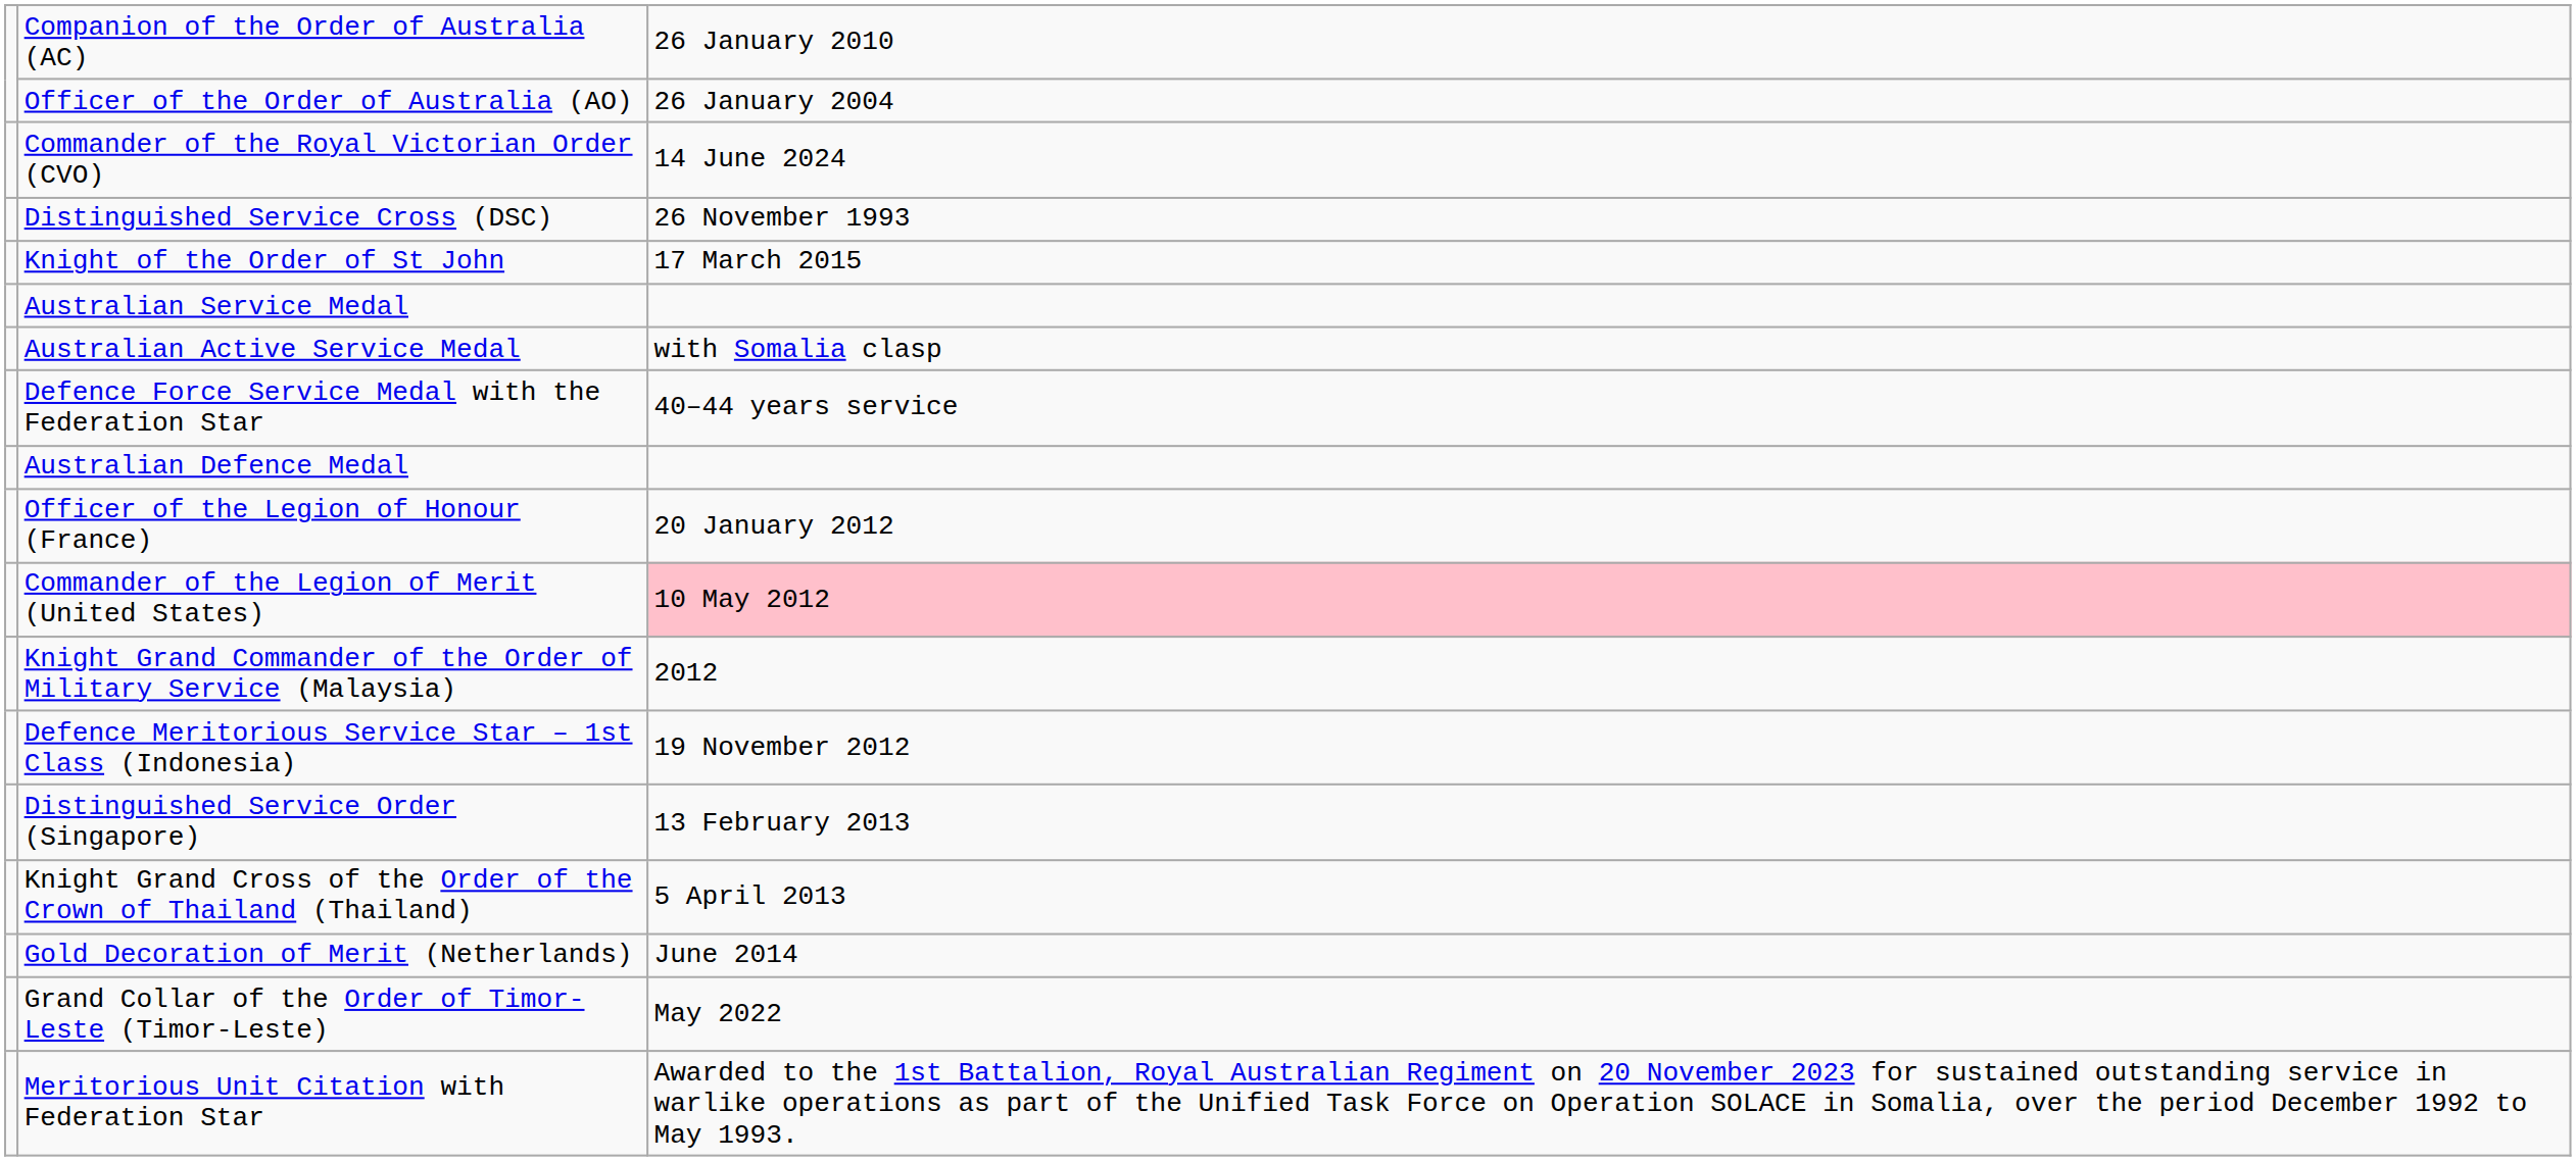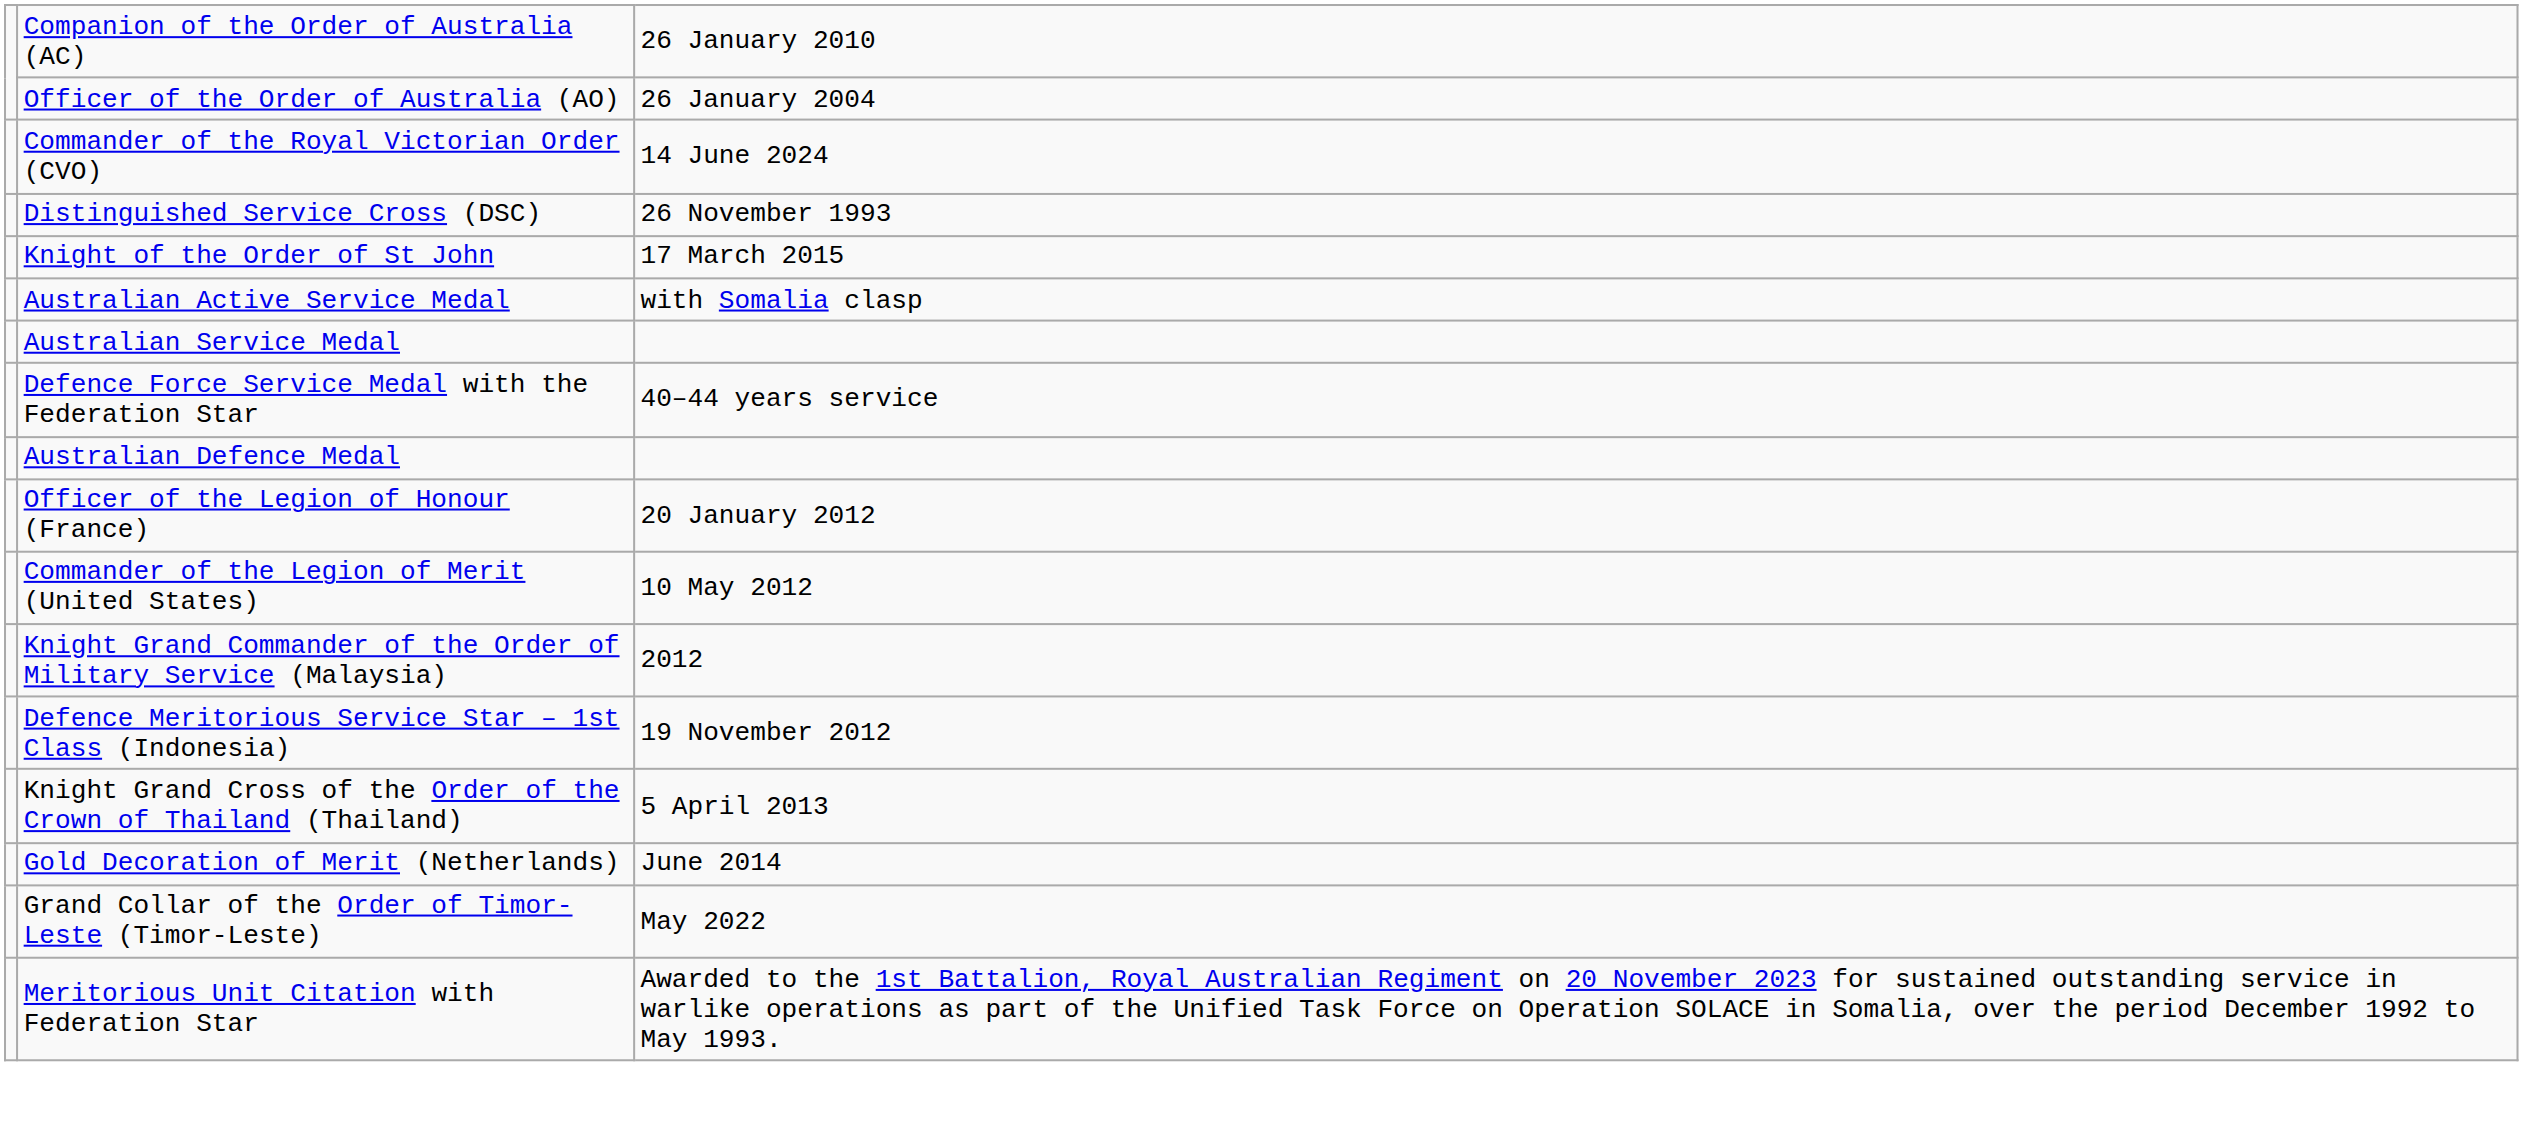rows swapped: Australian Active Service Medal <-> Australian Service Medal
Commander of the Legion of Merit (United States) | column 3: pink background -> no background
- row: Distinguished Service Order (Singapore) | 13 February 2013
